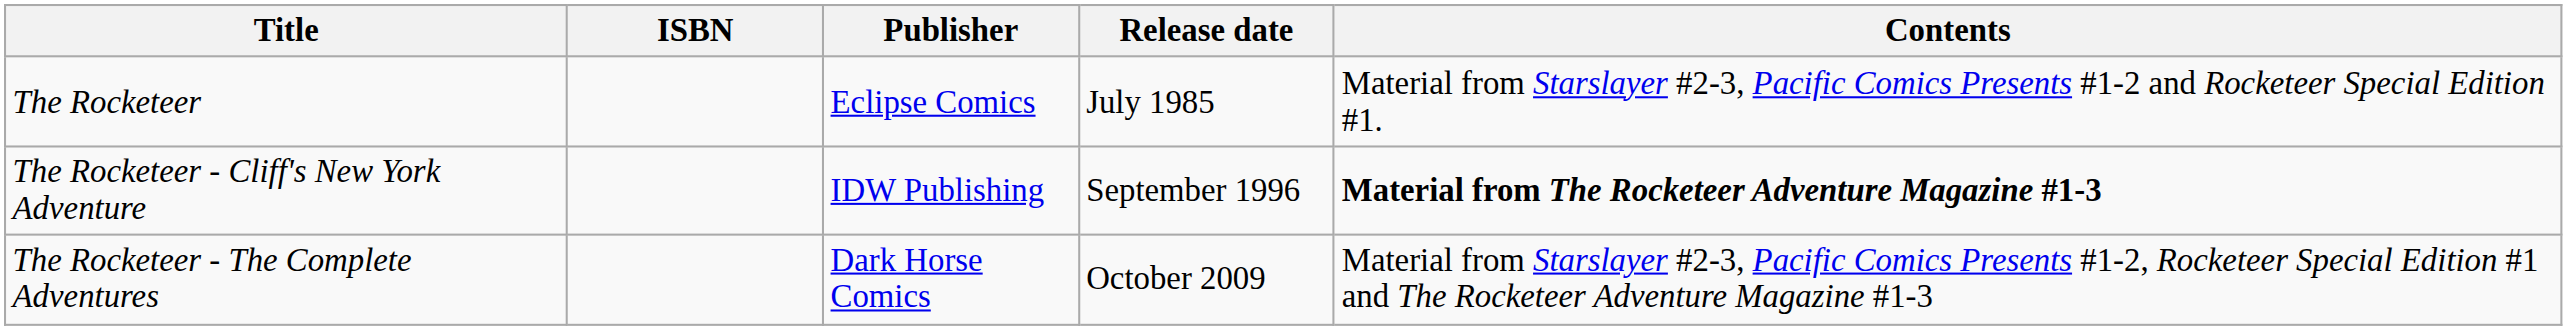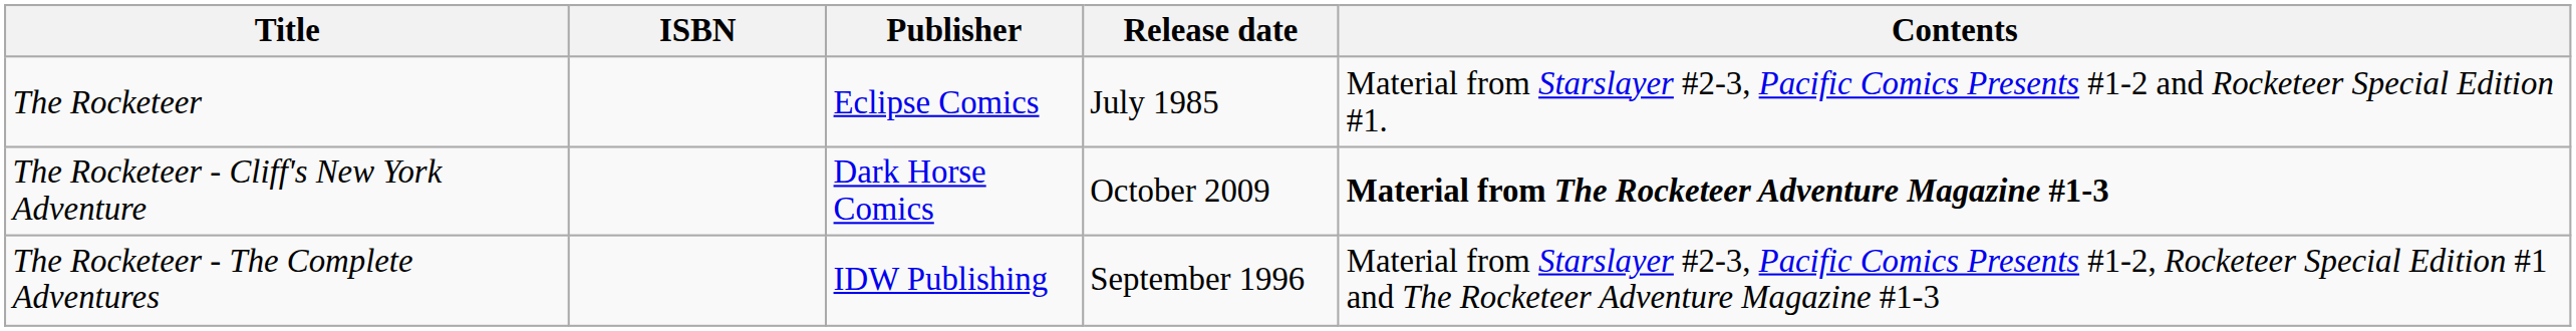The Rocketeer - Cliff's New York Adventure | Publisher: IDW Publishing -> Dark Horse Comics
The Rocketeer - Cliff's New York Adventure | Release date: September 1996 -> October 2009
The Rocketeer - The Complete Adventures | Publisher: Dark Horse Comics -> IDW Publishing
The Rocketeer - The Complete Adventures | Release date: October 2009 -> September 1996
